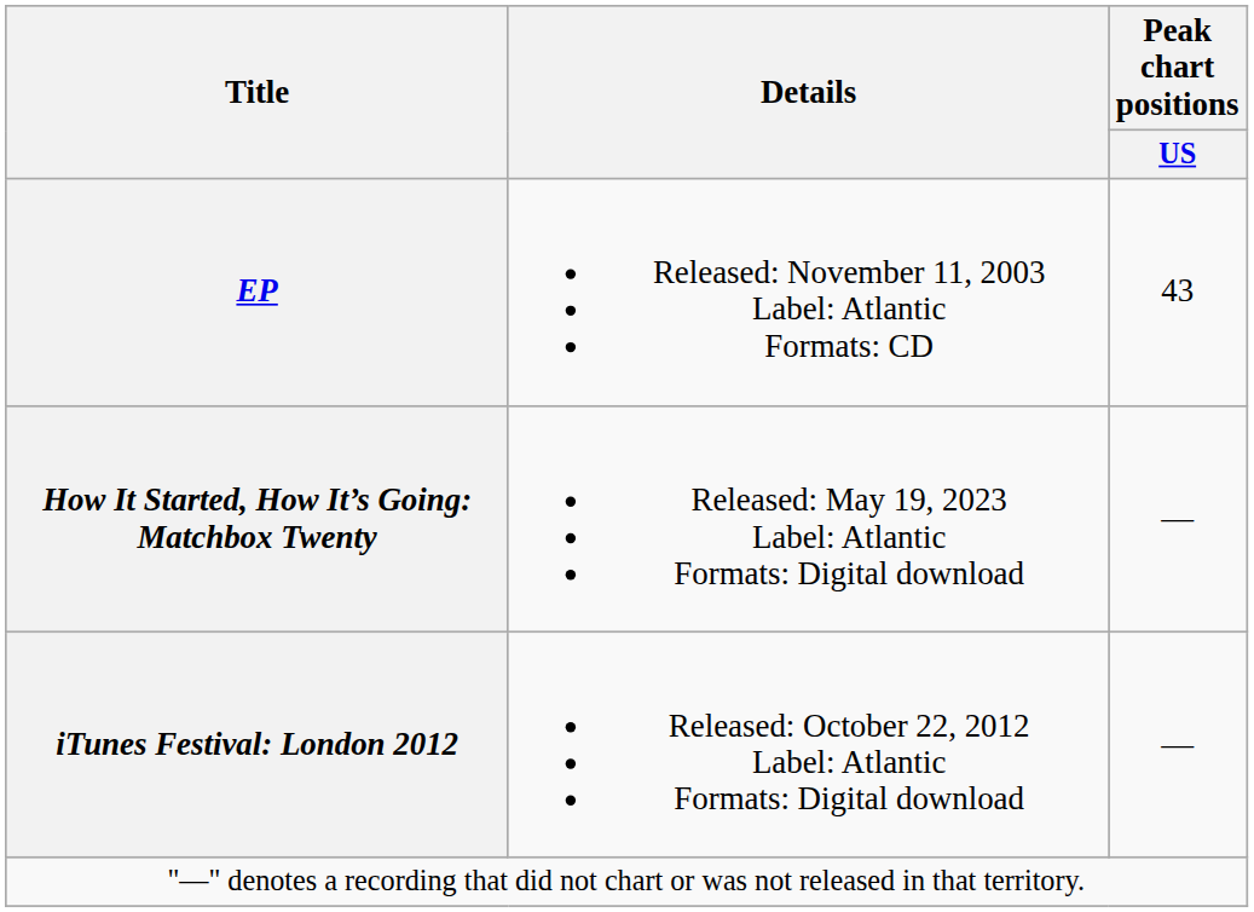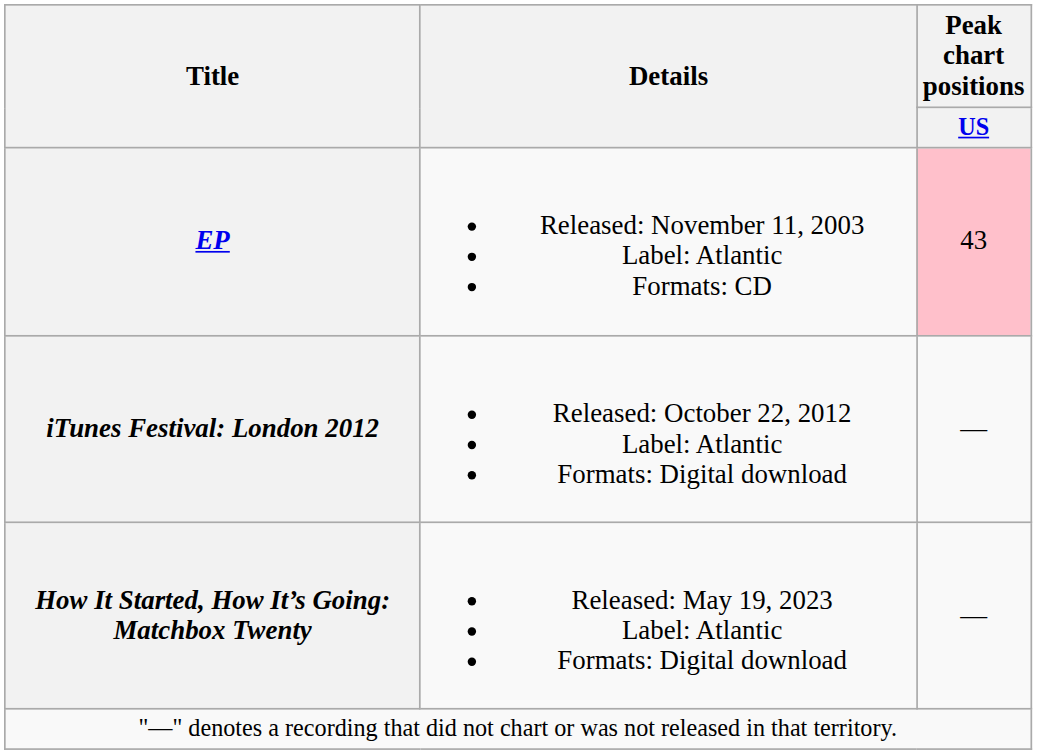EP | Peak chart positions / US: no background -> pink background
rows swapped: iTunes Festival: London 2012 <-> How It Started, How It’s Going: Matchbox Twenty
